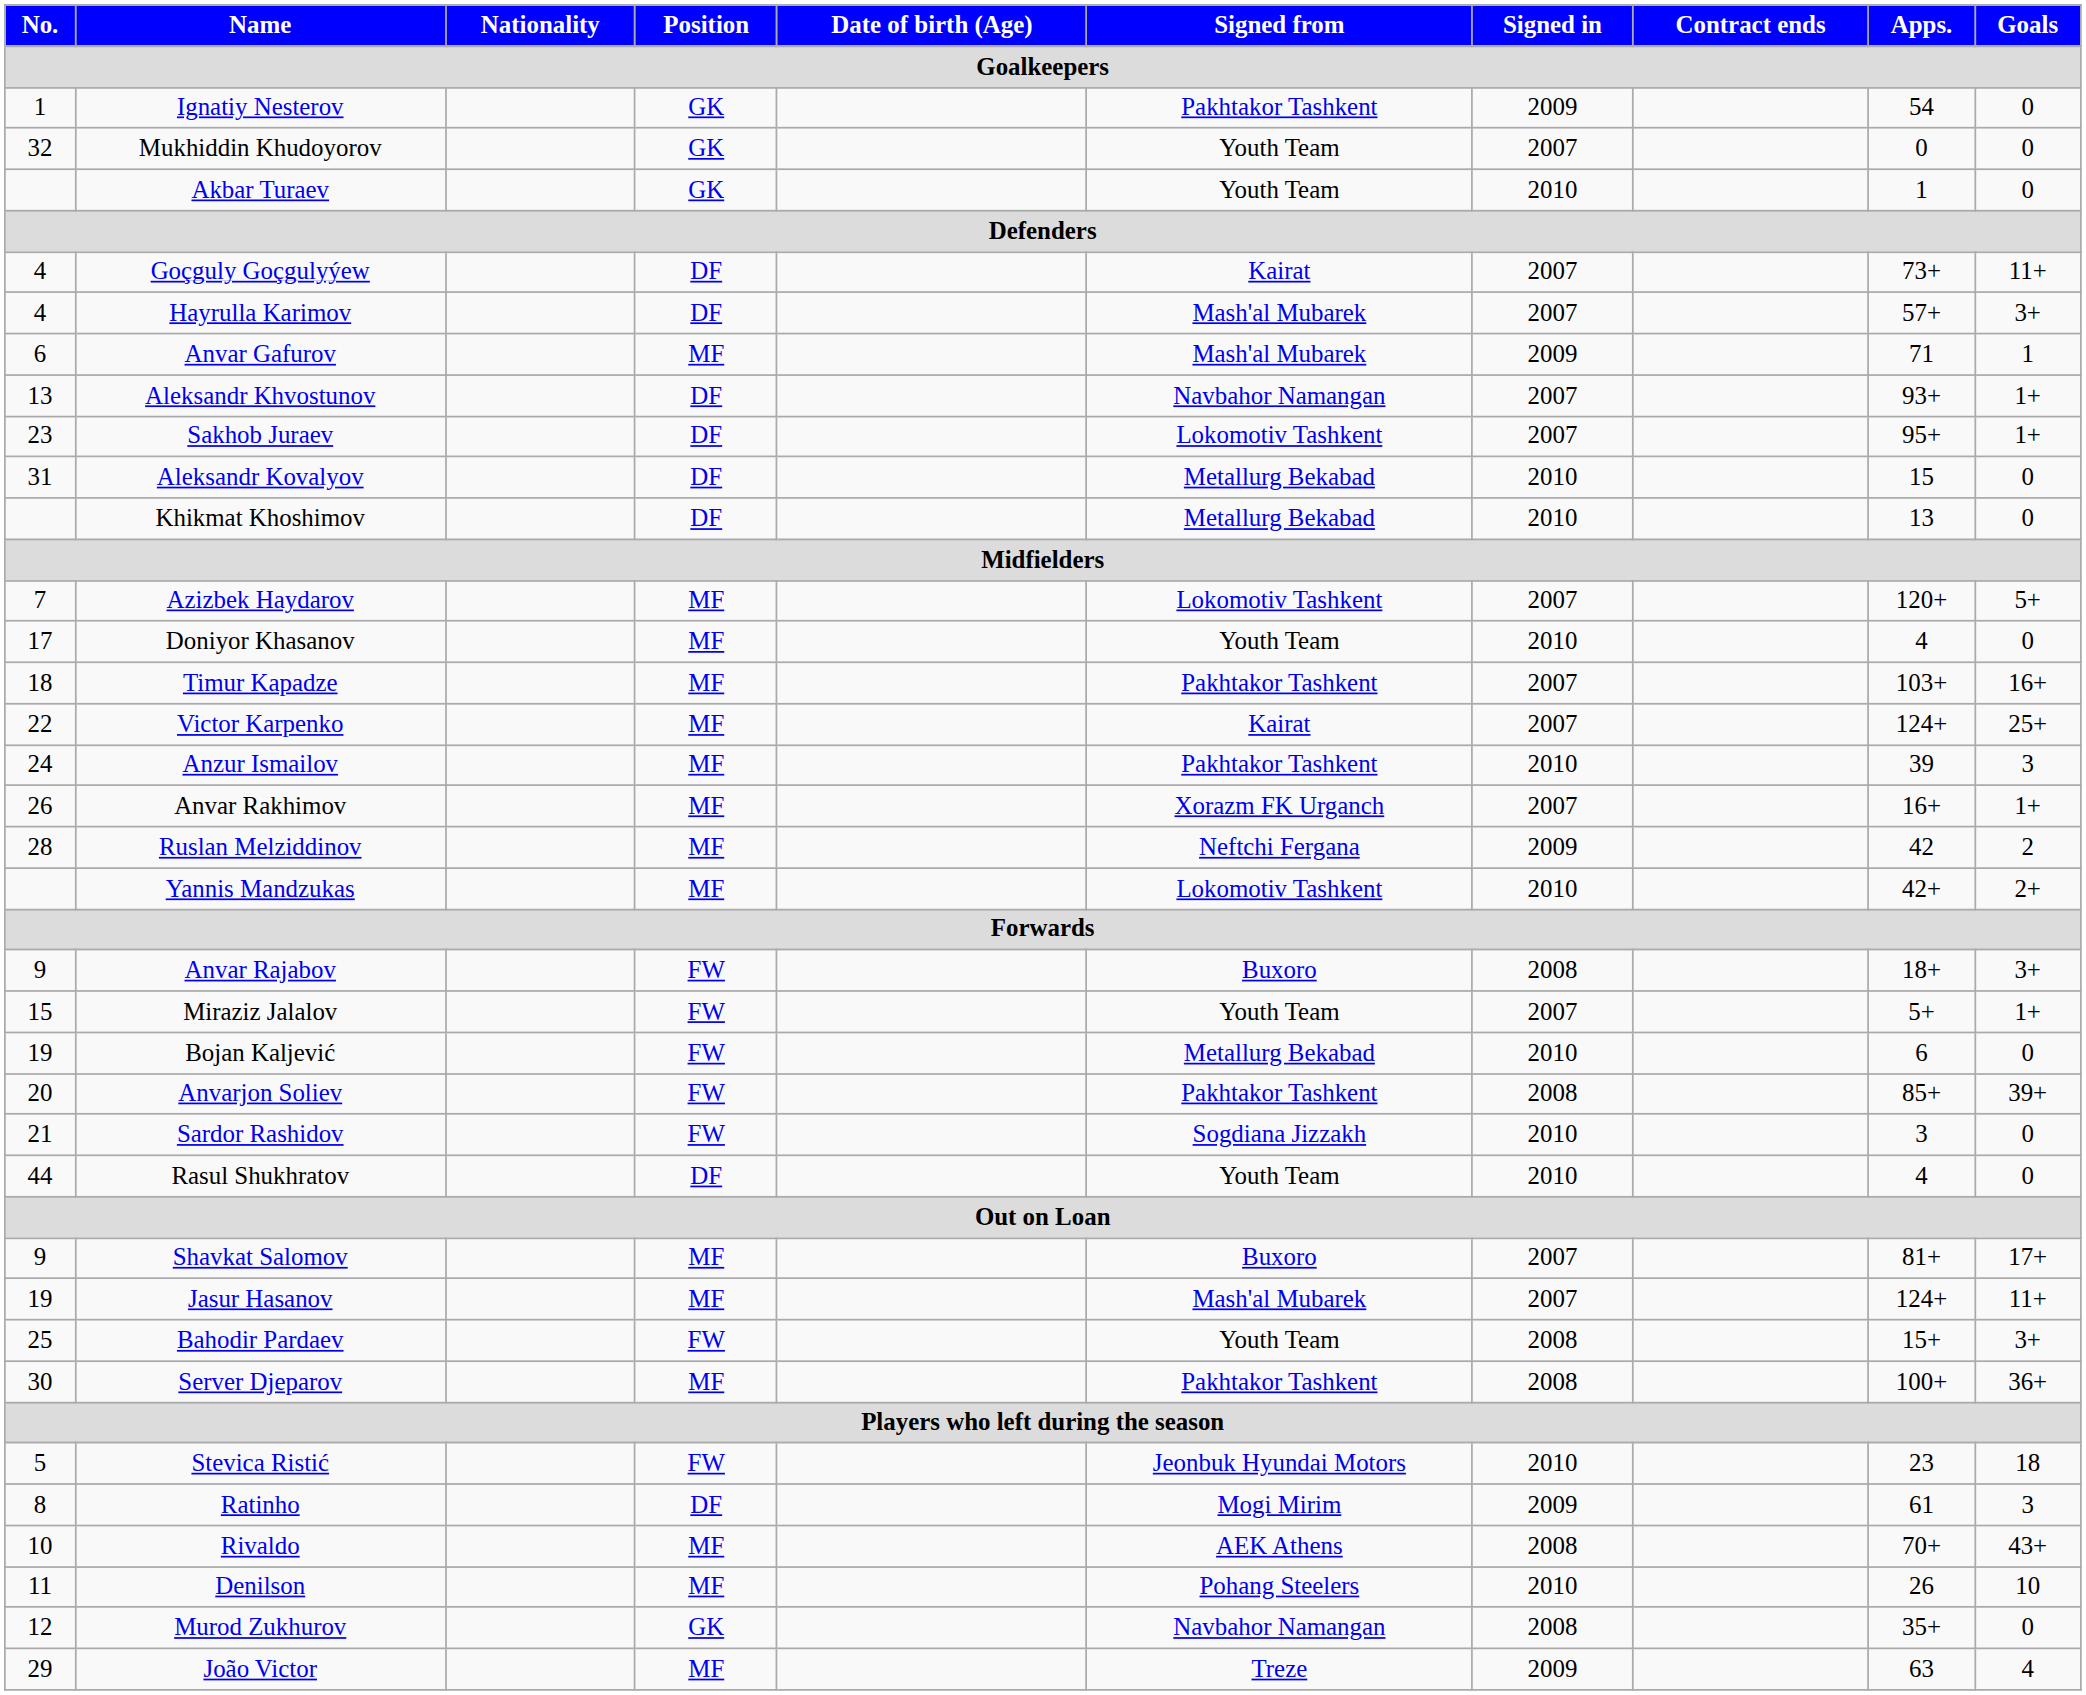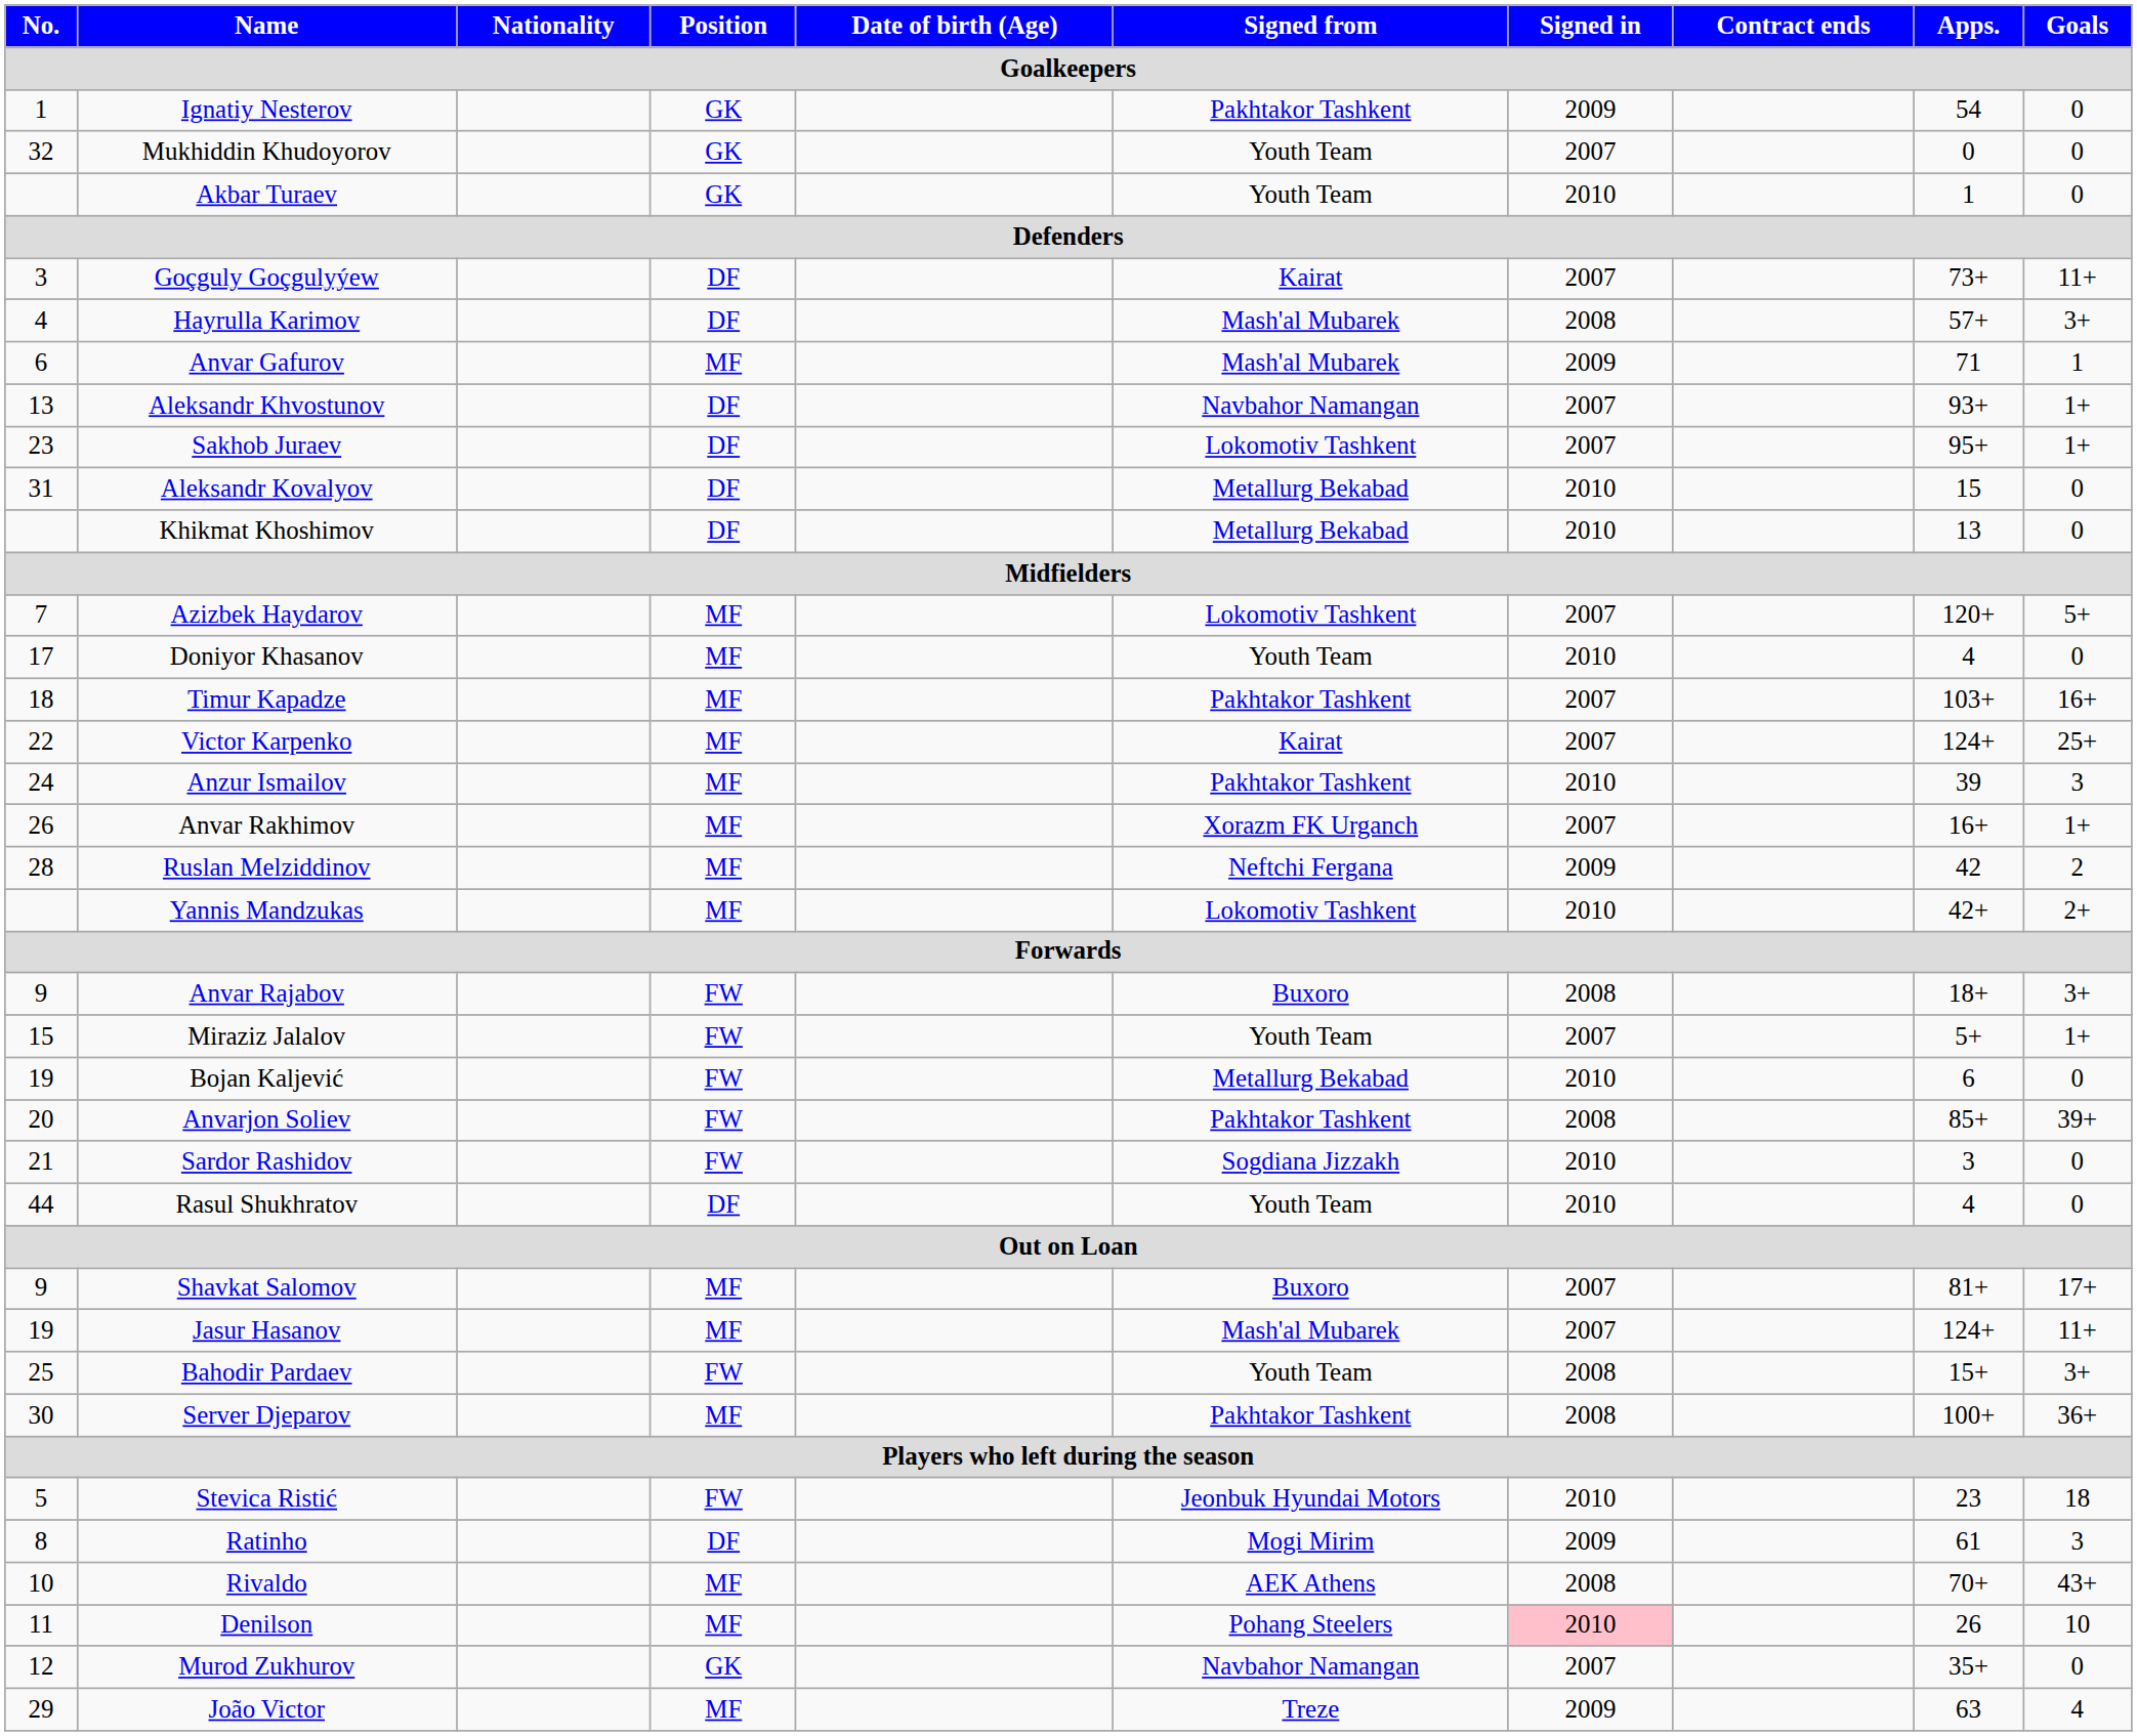Goçguly Goçgulyýew | No.: 4 -> 3
Hayrulla Karimov | Signed in: 2007 -> 2008
Denilson | Signed in: no background -> pink background
Murod Zukhurov | Signed in: 2008 -> 2007
